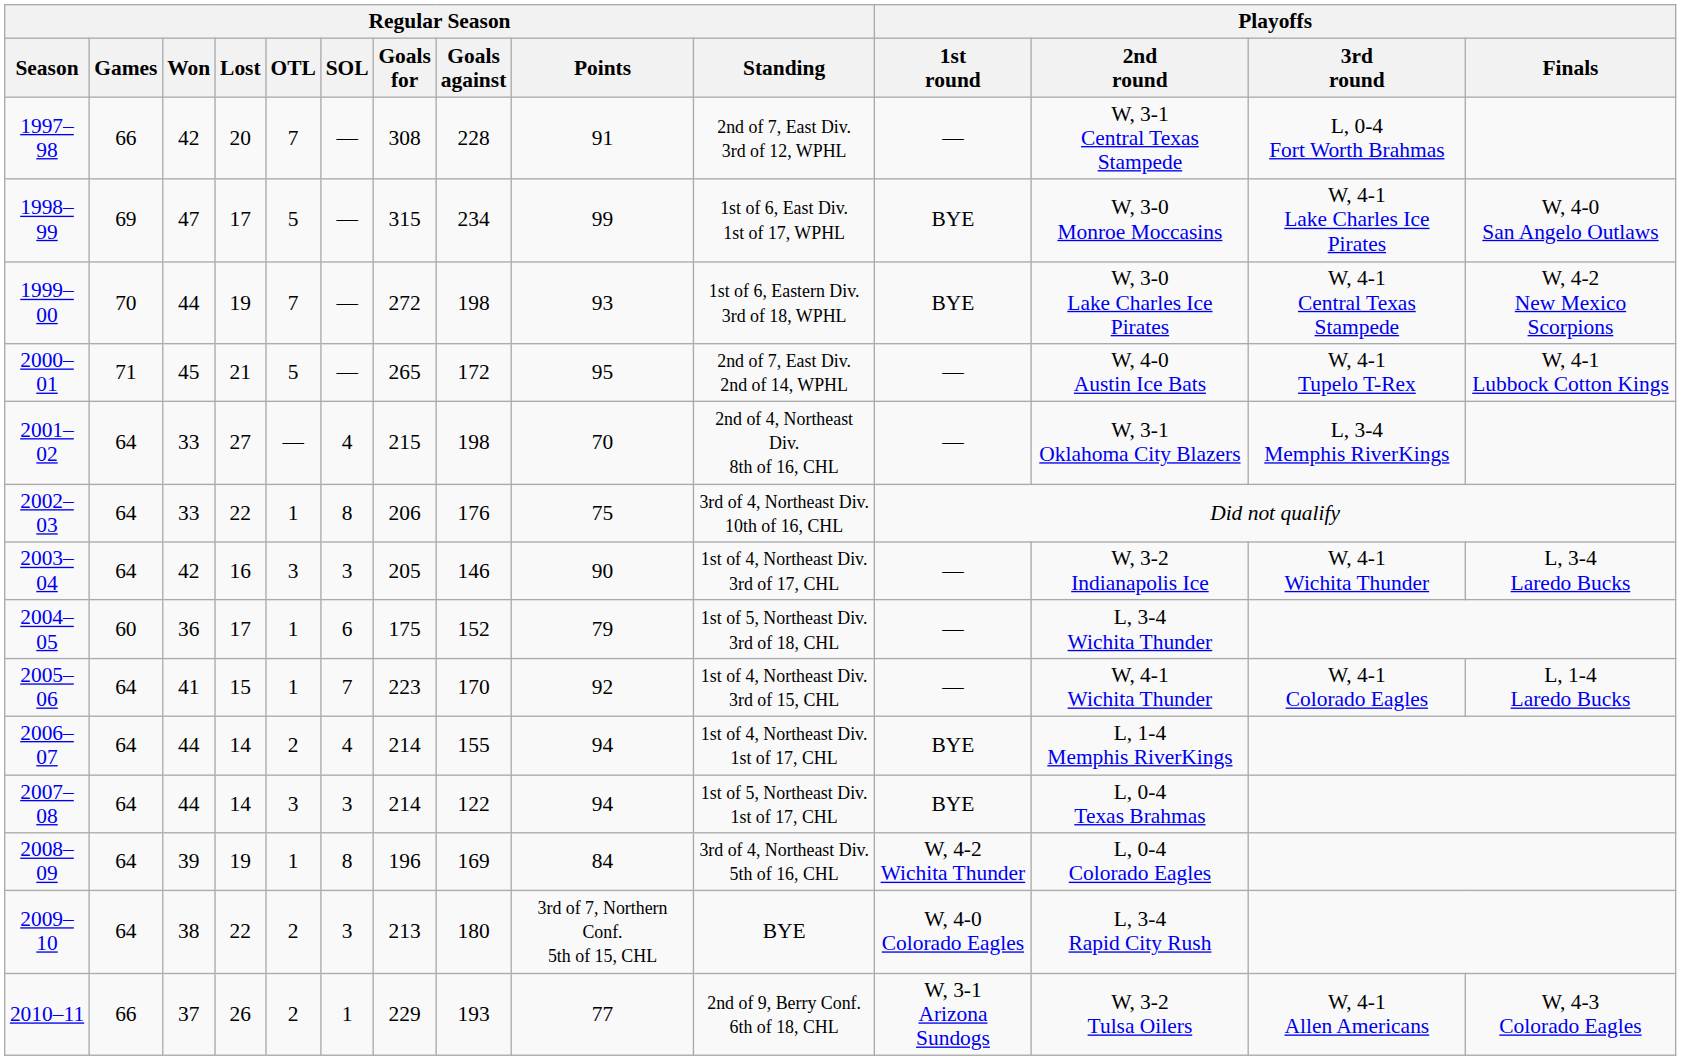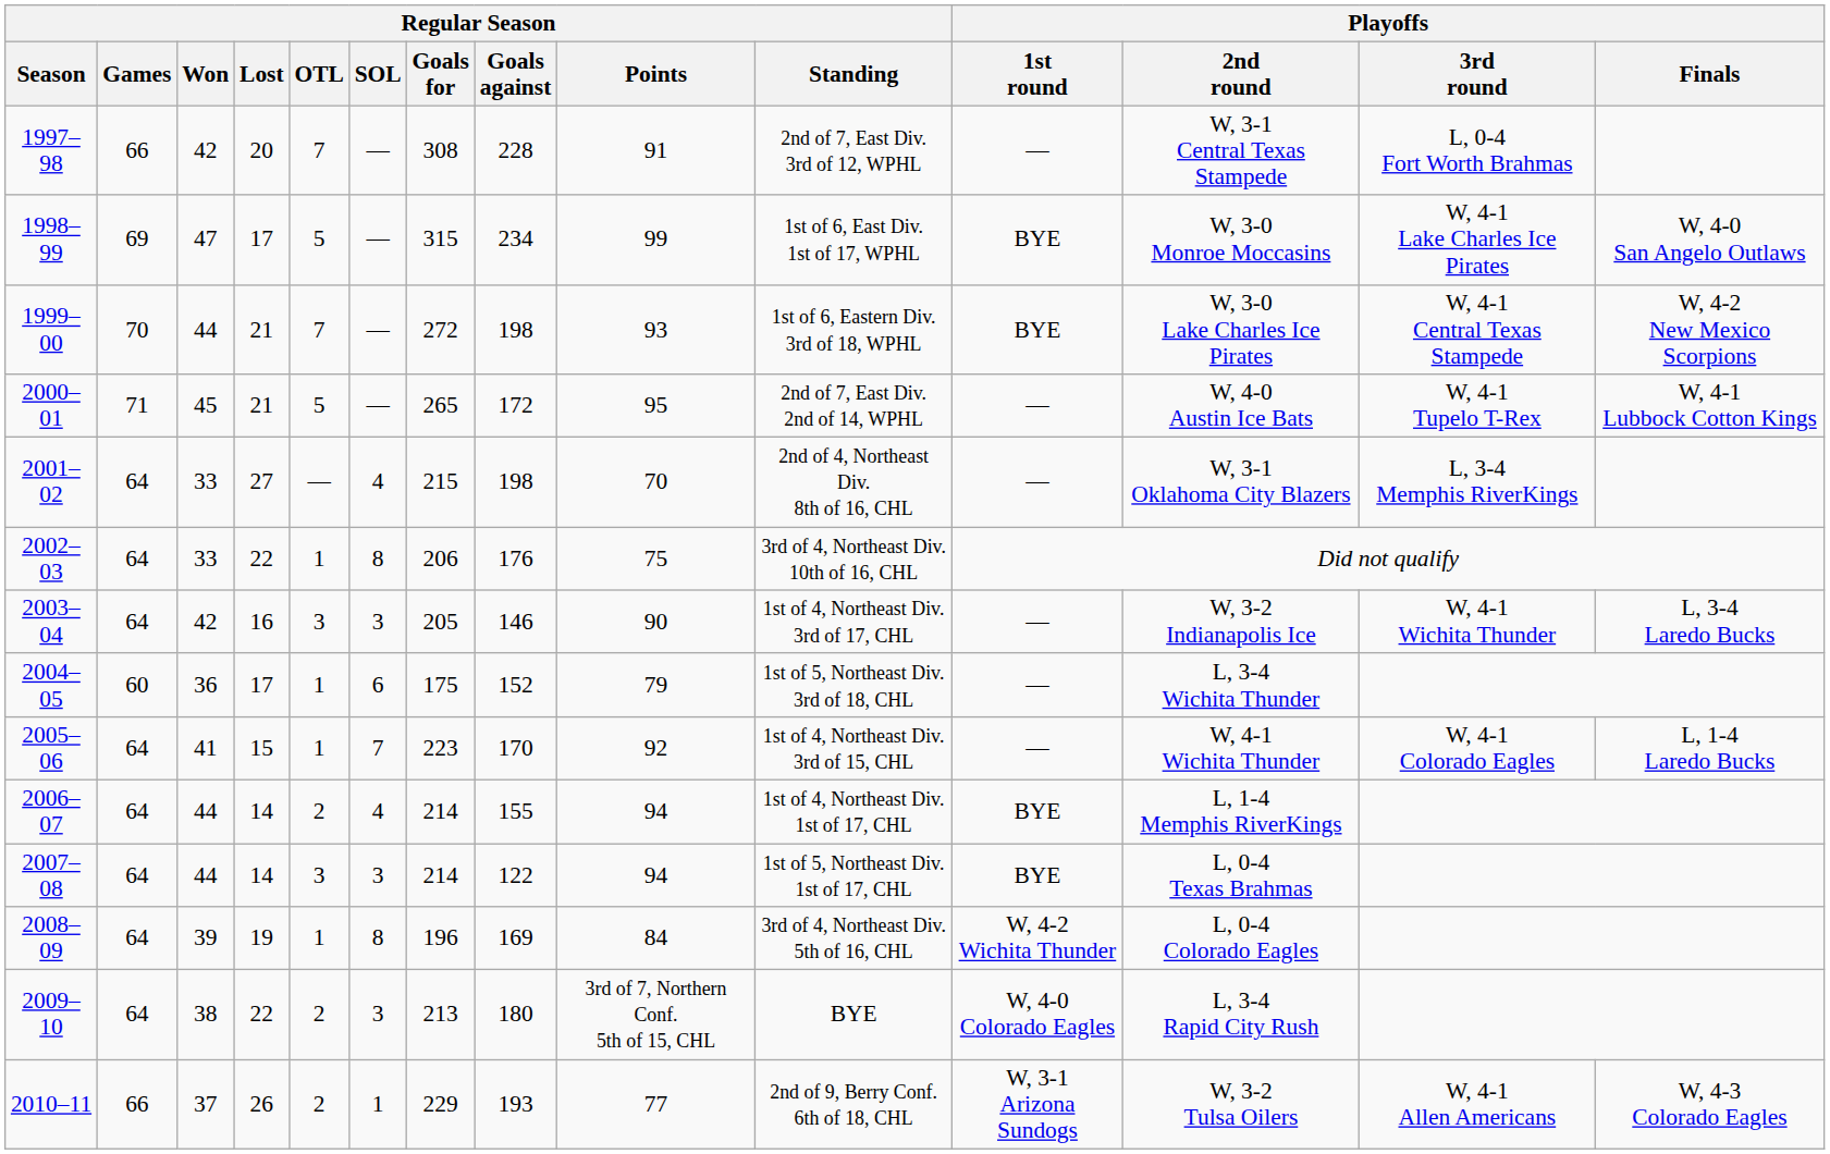1999–00 | Regular Season / Lost: 19 -> 21
